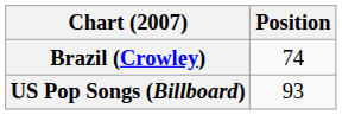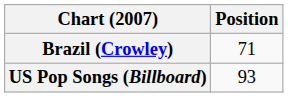Brazil (Crowley) | Position: 74 -> 71
